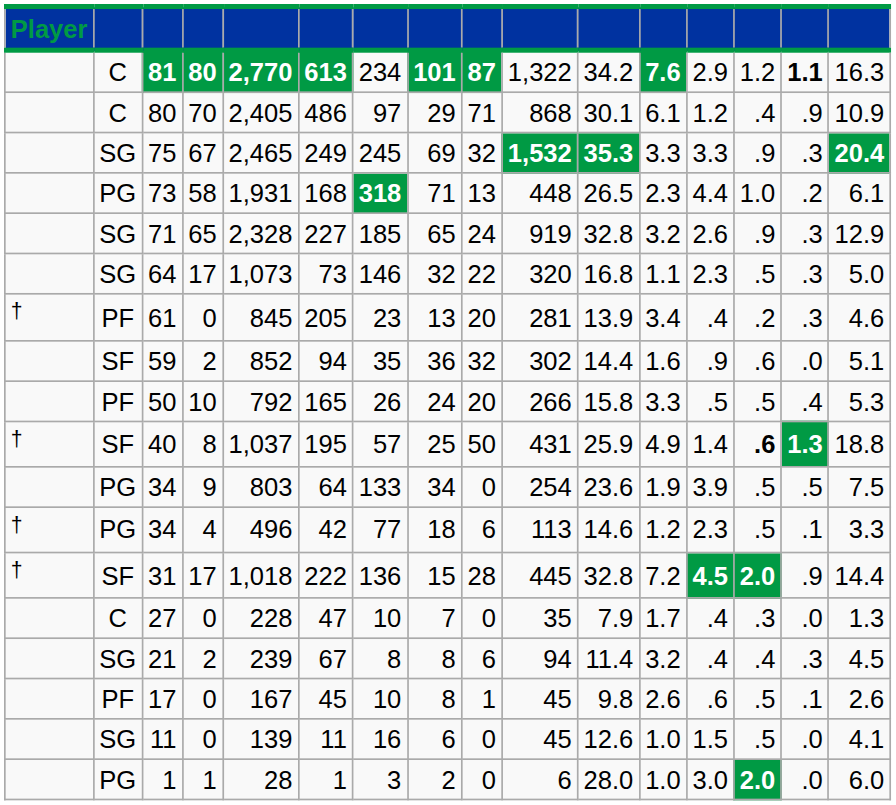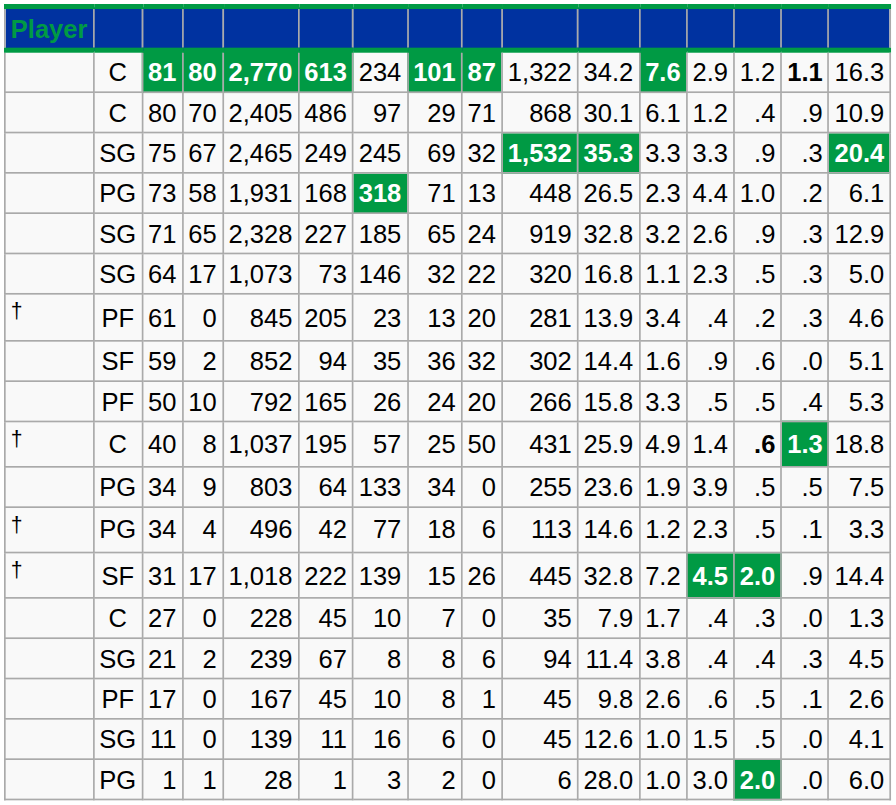40 | column 2: SF -> C
34 / 9 | column 10: 254 -> 255
31 | column 7: 136 -> 139
31 | column 9: 28 -> 26
27 | column 6: 47 -> 45
21 | column 12: 3.2 -> 3.8
